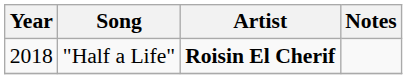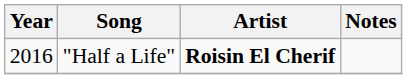"Half a Life" | Year: 2018 -> 2016
